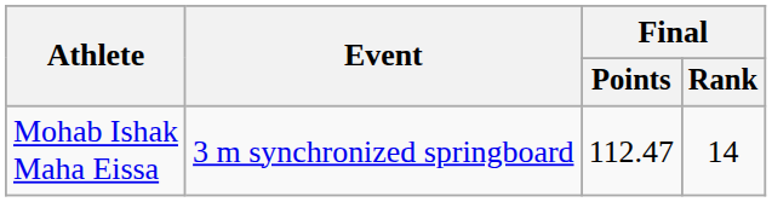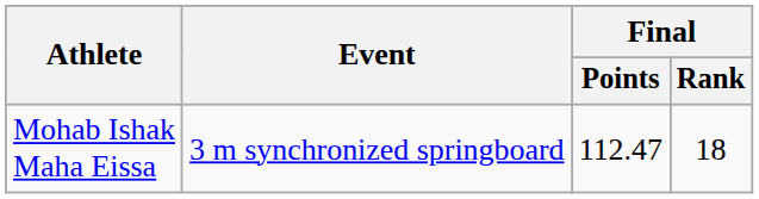Mohab Ishak Maha Eissa | Final / Rank: 14 -> 18
